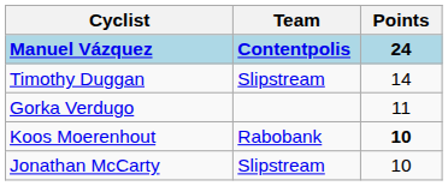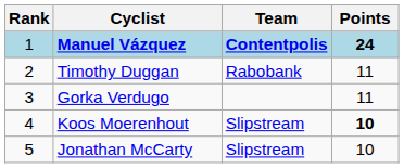+ column: Rank | 1 | 2 | 3 | 4 | 5
Timothy Duggan | Team: Slipstream -> Rabobank
Timothy Duggan | Points: 14 -> 11
Koos Moerenhout | Team: Rabobank -> Slipstream
